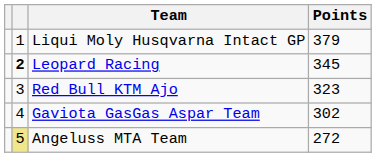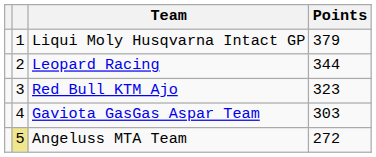Leopard Racing | column 2: bold -> normal
Leopard Racing | Points: 345 -> 344
Gaviota GasGas Aspar Team | Points: 302 -> 303
